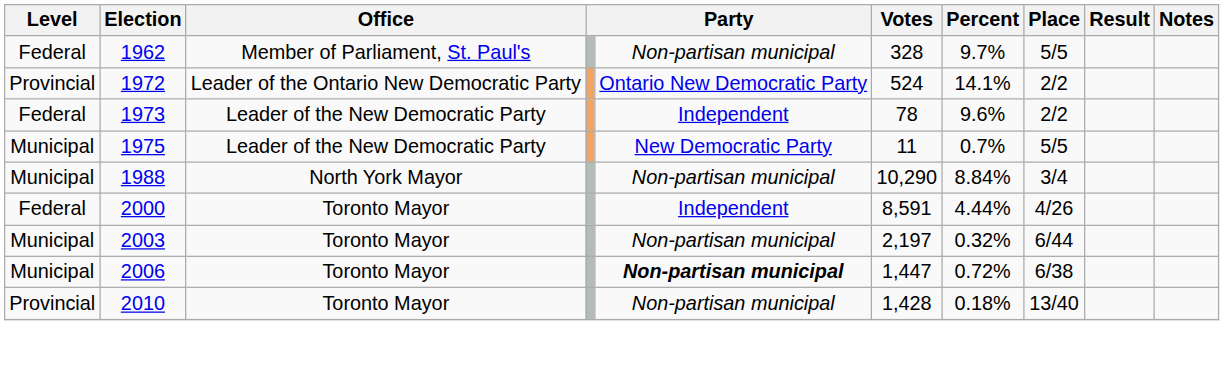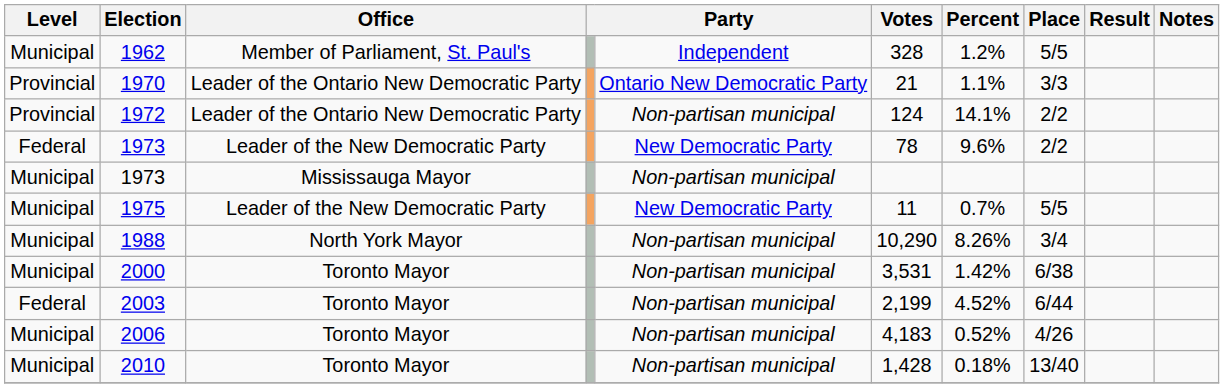1962 | Level: Federal -> Municipal
1962 | column 5: Non-partisan municipal -> Independent
1962 | Percent: 9.7% -> 1.2%
+ row: Provincial | 1970 | Leader of the Ontario New Democratic Party | Ontario New Democratic Party | 21 | 1.1% | 3/3
1972 | column 5: Ontario New Democratic Party -> Non-partisan municipal
1972 | Votes: 524 -> 124
1973 / Leader of the New Democratic Party | column 5: Independent -> New Democratic Party
+ row: Municipal | 1973 | Mississauga Mayor | Non-partisan municipal
1988 | Percent: 8.84% -> 8.26%
2000 | Level: Federal -> Municipal
2000 | column 5: Independent -> Non-partisan municipal
2000 | Votes: 8,591 -> 3,531
2000 | Percent: 4.44% -> 1.42%
2000 | Place: 4/26 -> 6/38
2003 | Level: Municipal -> Federal
2003 | Votes: 2,197 -> 2,199
2003 | Percent: 0.32% -> 4.52%
2006 | column 5: bold -> normal
2006 | Votes: 1,447 -> 4,183
2006 | Percent: 0.72% -> 0.52%
2006 | Place: 6/38 -> 4/26
2010 | Level: Provincial -> Municipal
